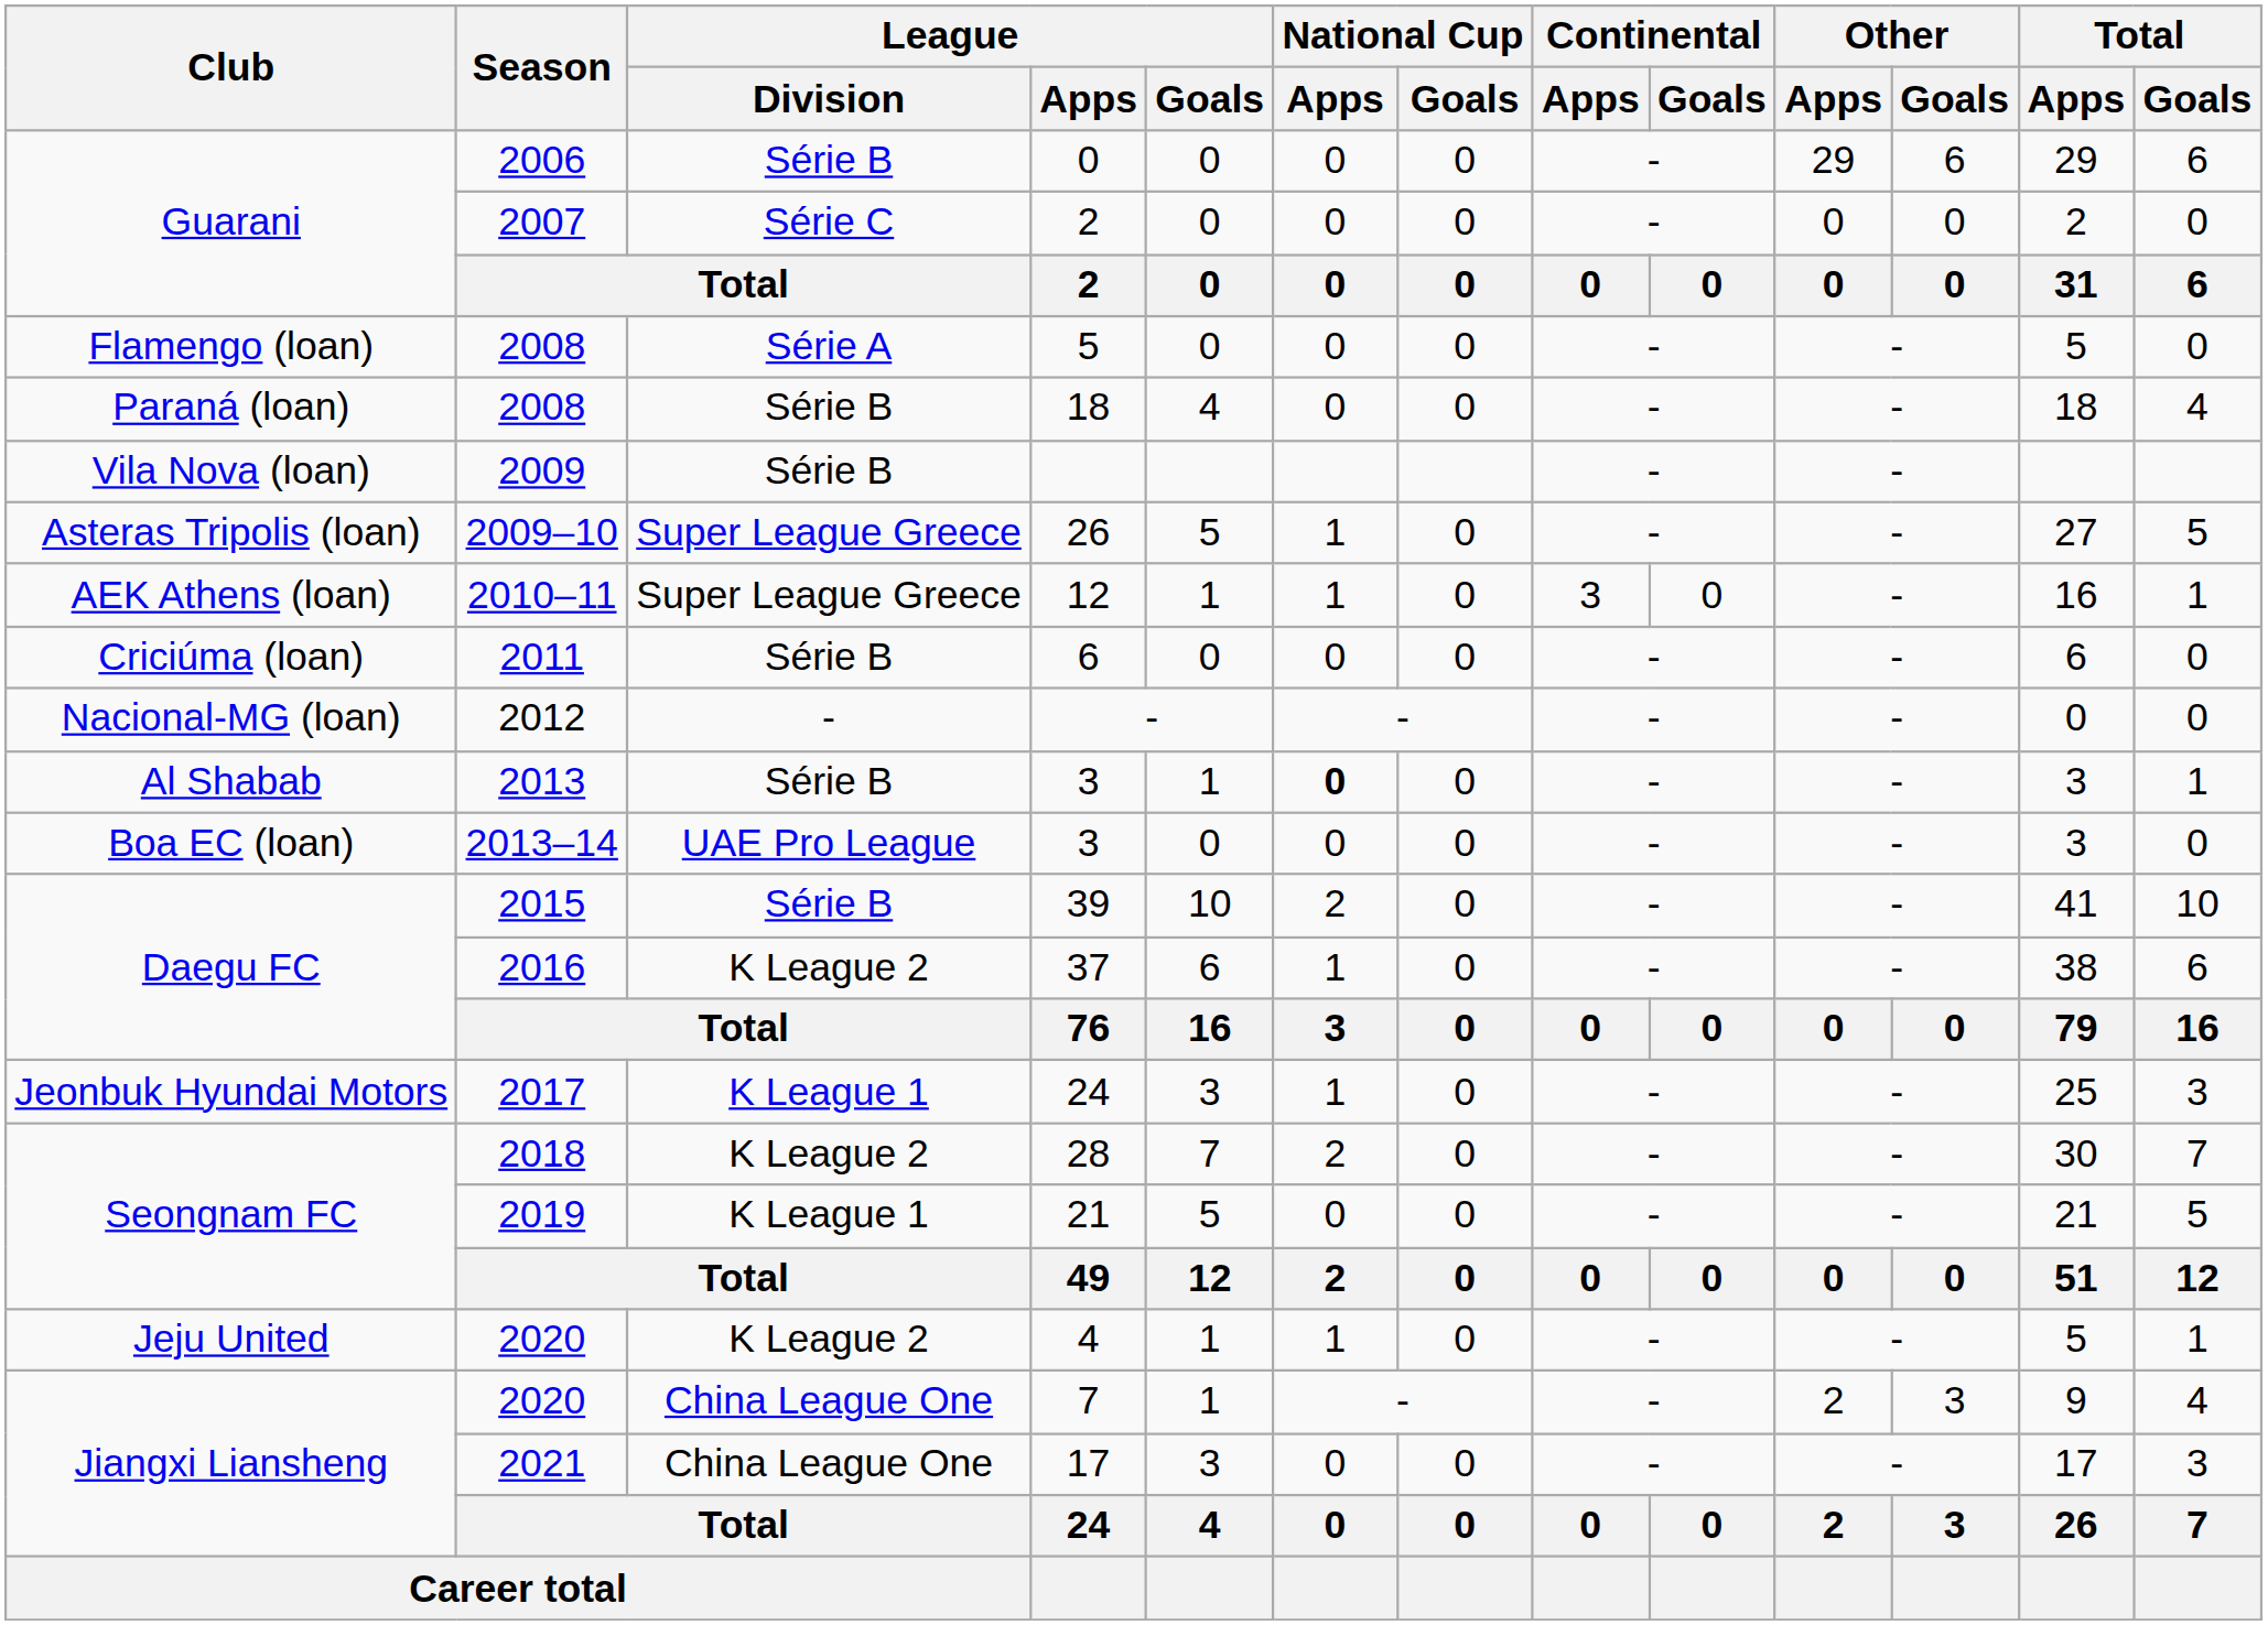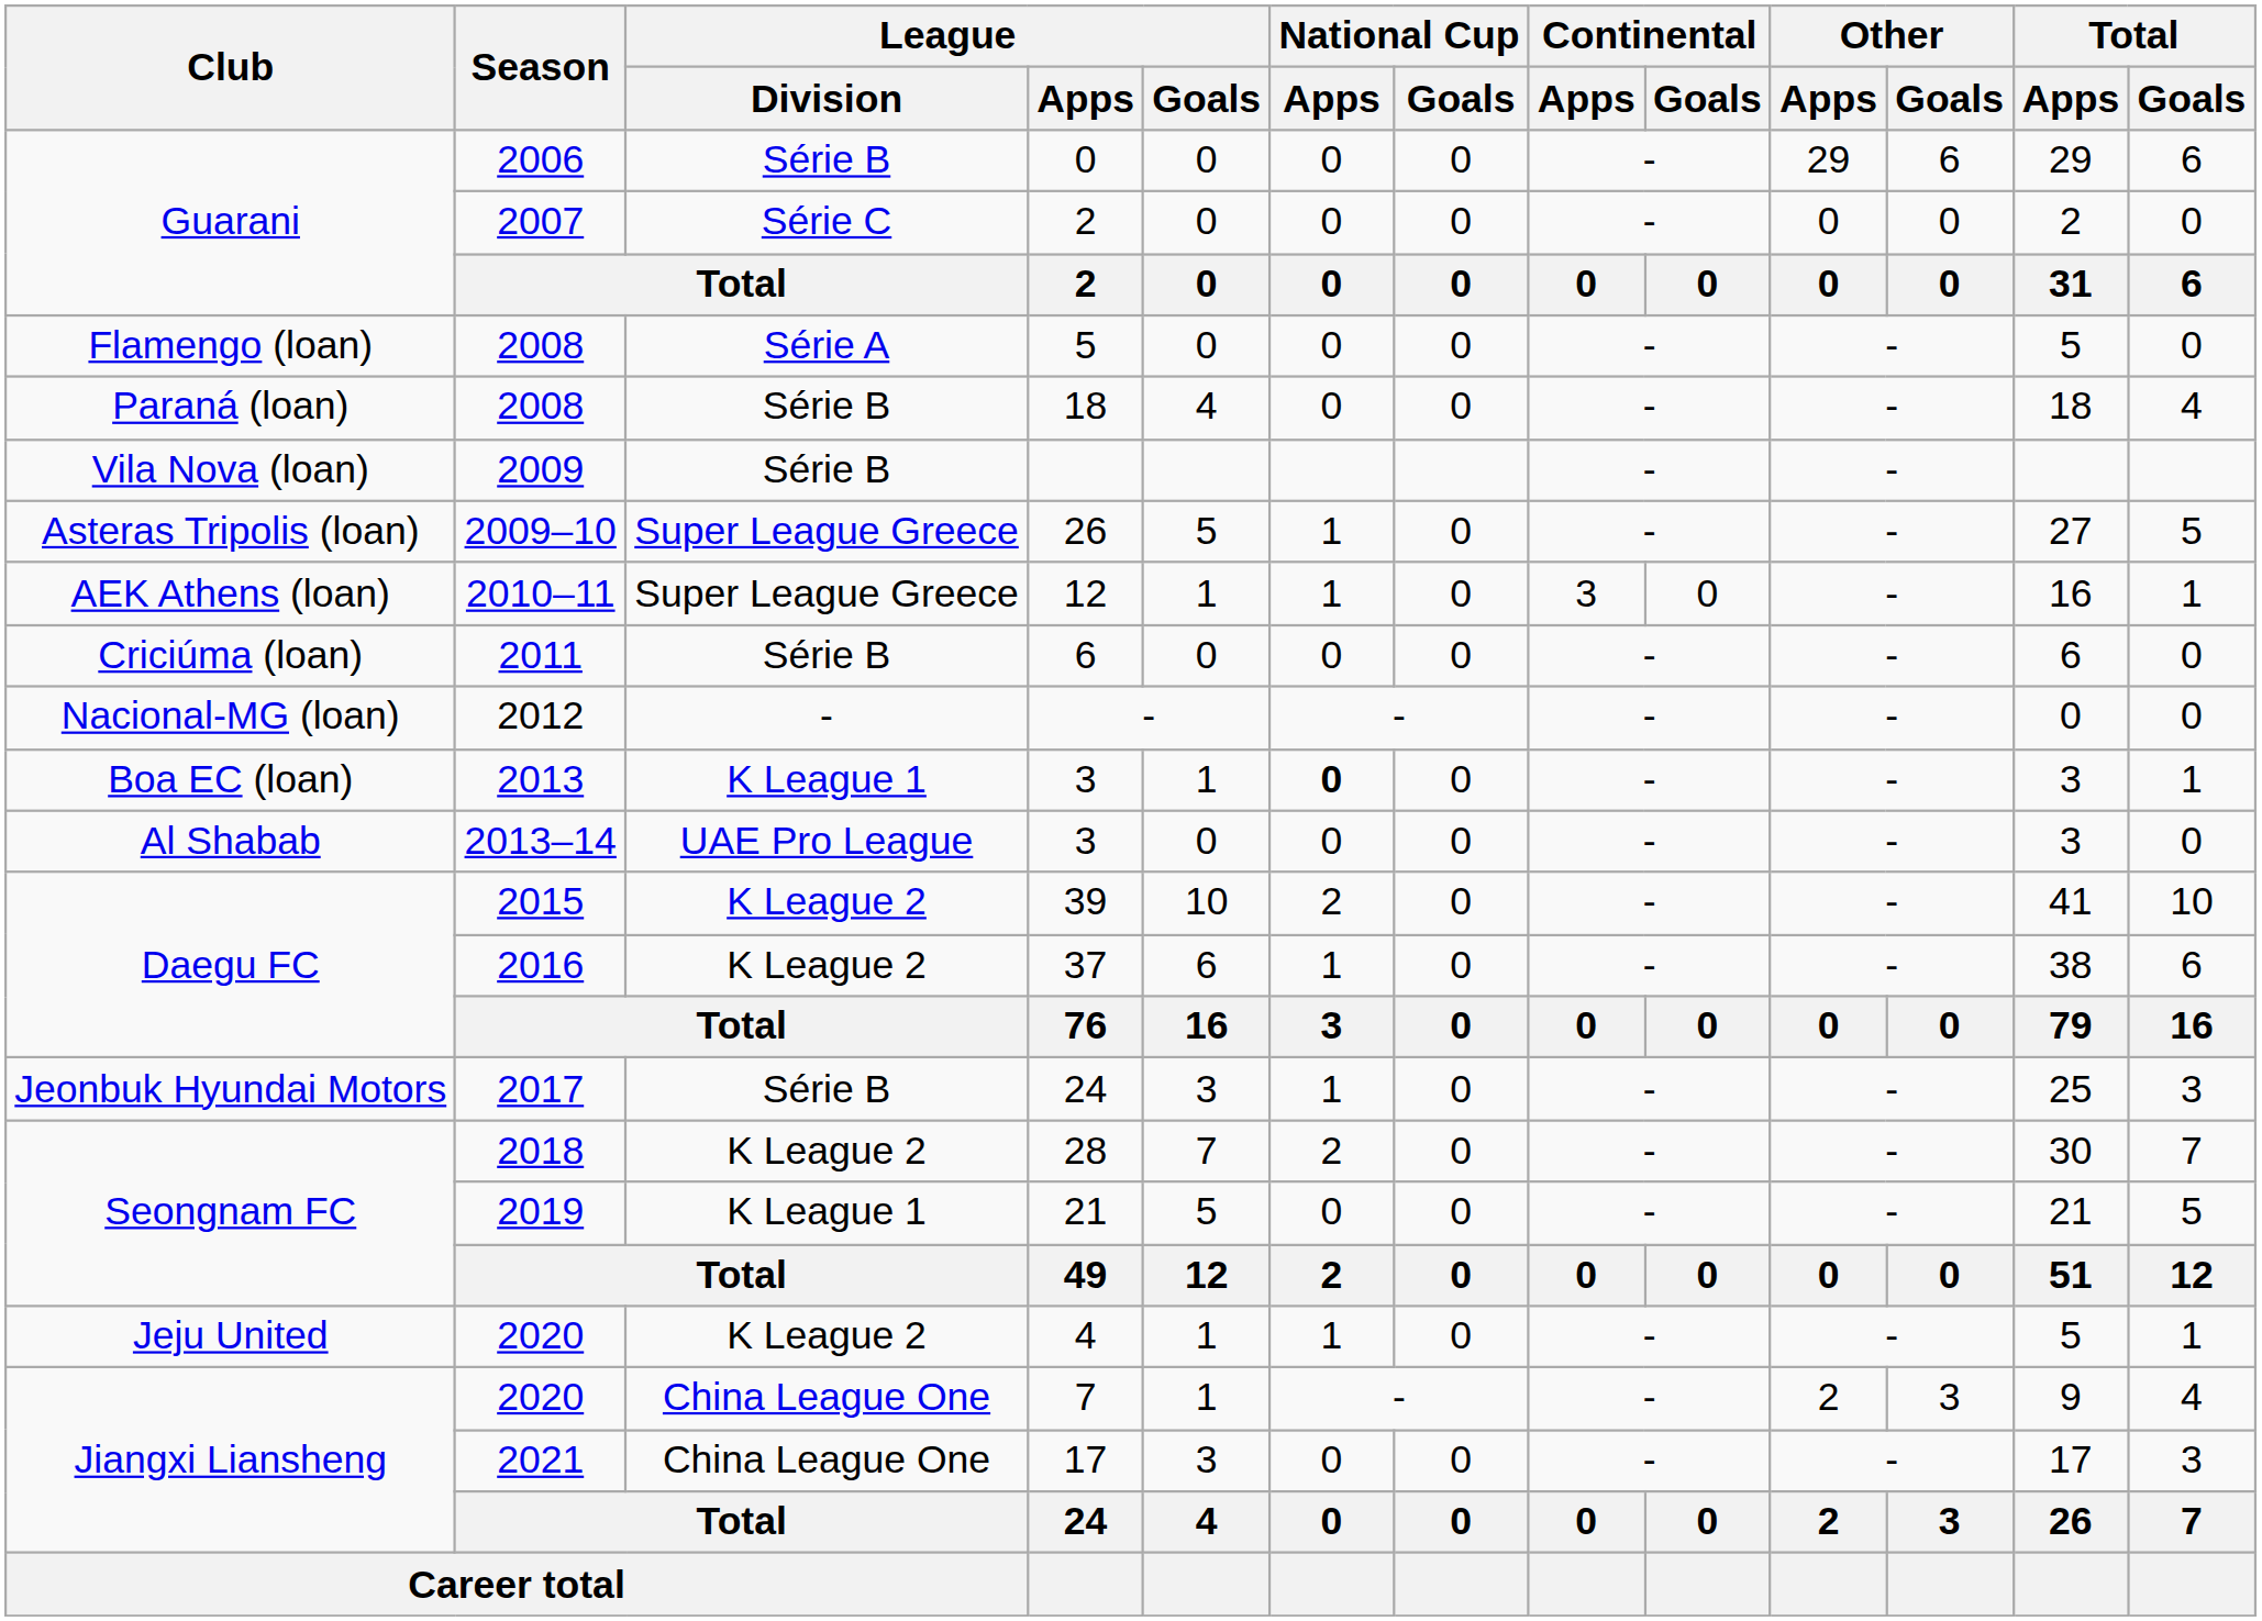2013 / 3 | Club: Al Shabab -> Boa EC (loan)
2013 / 3 | League / Division: Série B -> K League 1
2013–14 / 3 | Club: Boa EC (loan) -> Al Shabab
39 | League / Division: Série B -> K League 2
2017 / 24 | League / Division: K League 1 -> Série B
